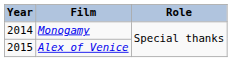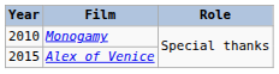Monogamy | Year: 2014 -> 2010
